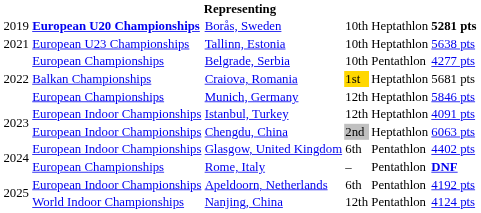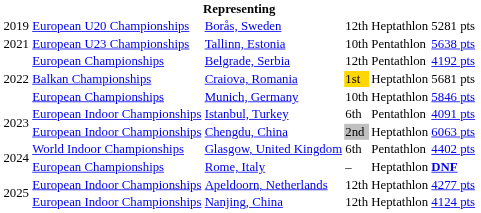Borås, Sweden | column 2: bold -> normal
Borås, Sweden | column 4: 10th -> 12th
Borås, Sweden | column 6: bold -> normal
Tallinn, Estonia | column 5: Heptathlon -> Pentathlon
Belgrade, Serbia | column 4: 10th -> 12th
Belgrade, Serbia | column 6: 4277 pts -> 4192 pts
Munich, Germany | column 4: 12th -> 10th
Istanbul, Turkey | column 4: 12th -> 6th
Istanbul, Turkey | column 5: Heptathlon -> Pentathlon
Glasgow, United Kingdom | column 2: European Indoor Championships -> World Indoor Championships
Rome, Italy | column 5: Pentathlon -> Heptathlon
Apeldoorn, Netherlands | column 4: 6th -> 12th
Apeldoorn, Netherlands | column 5: Pentathlon -> Heptathlon
Apeldoorn, Netherlands | column 6: 4192 pts -> 4277 pts
Nanjing, China | column 2: World Indoor Championships -> European Indoor Championships
Nanjing, China | column 5: Pentathlon -> Heptathlon
